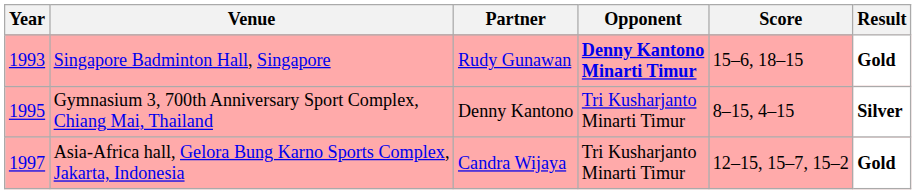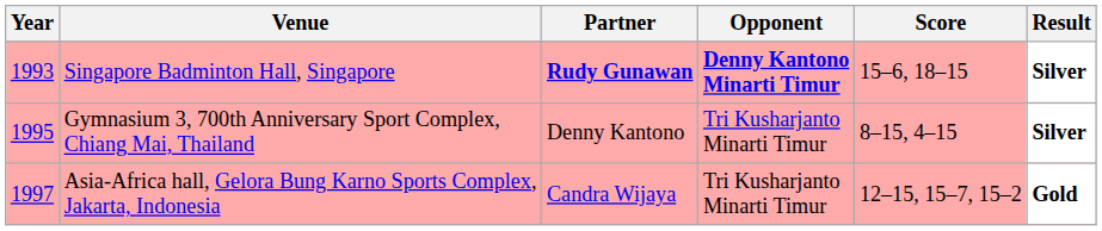Singapore Badminton Hall, Singapore | Partner: normal -> bold
Singapore Badminton Hall, Singapore | Result: Gold -> Silver
